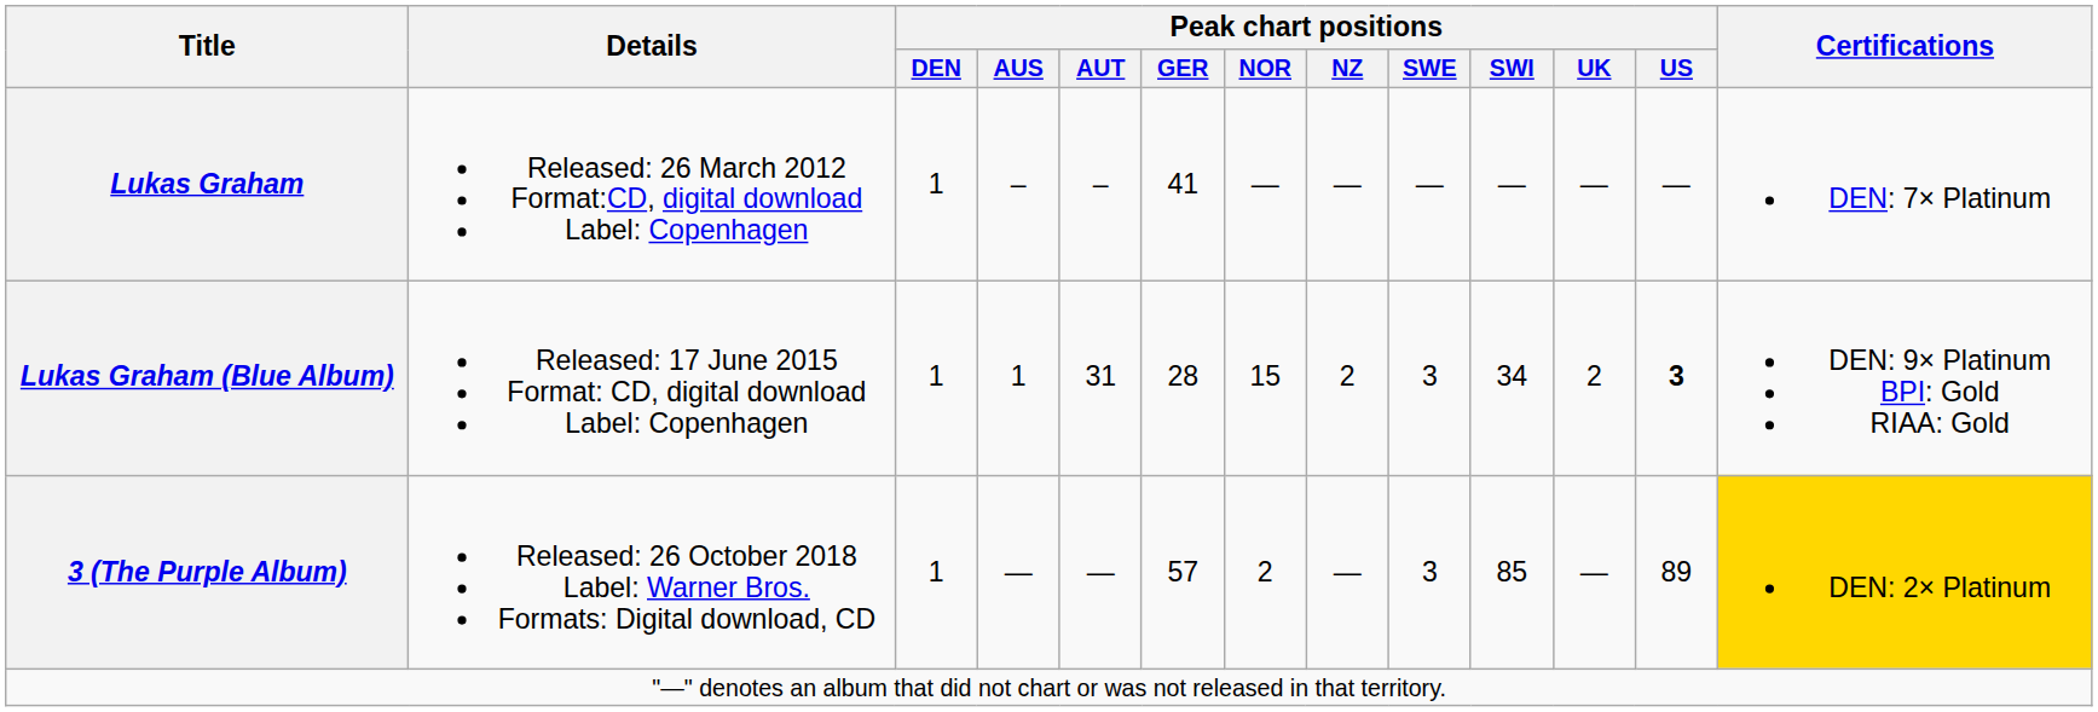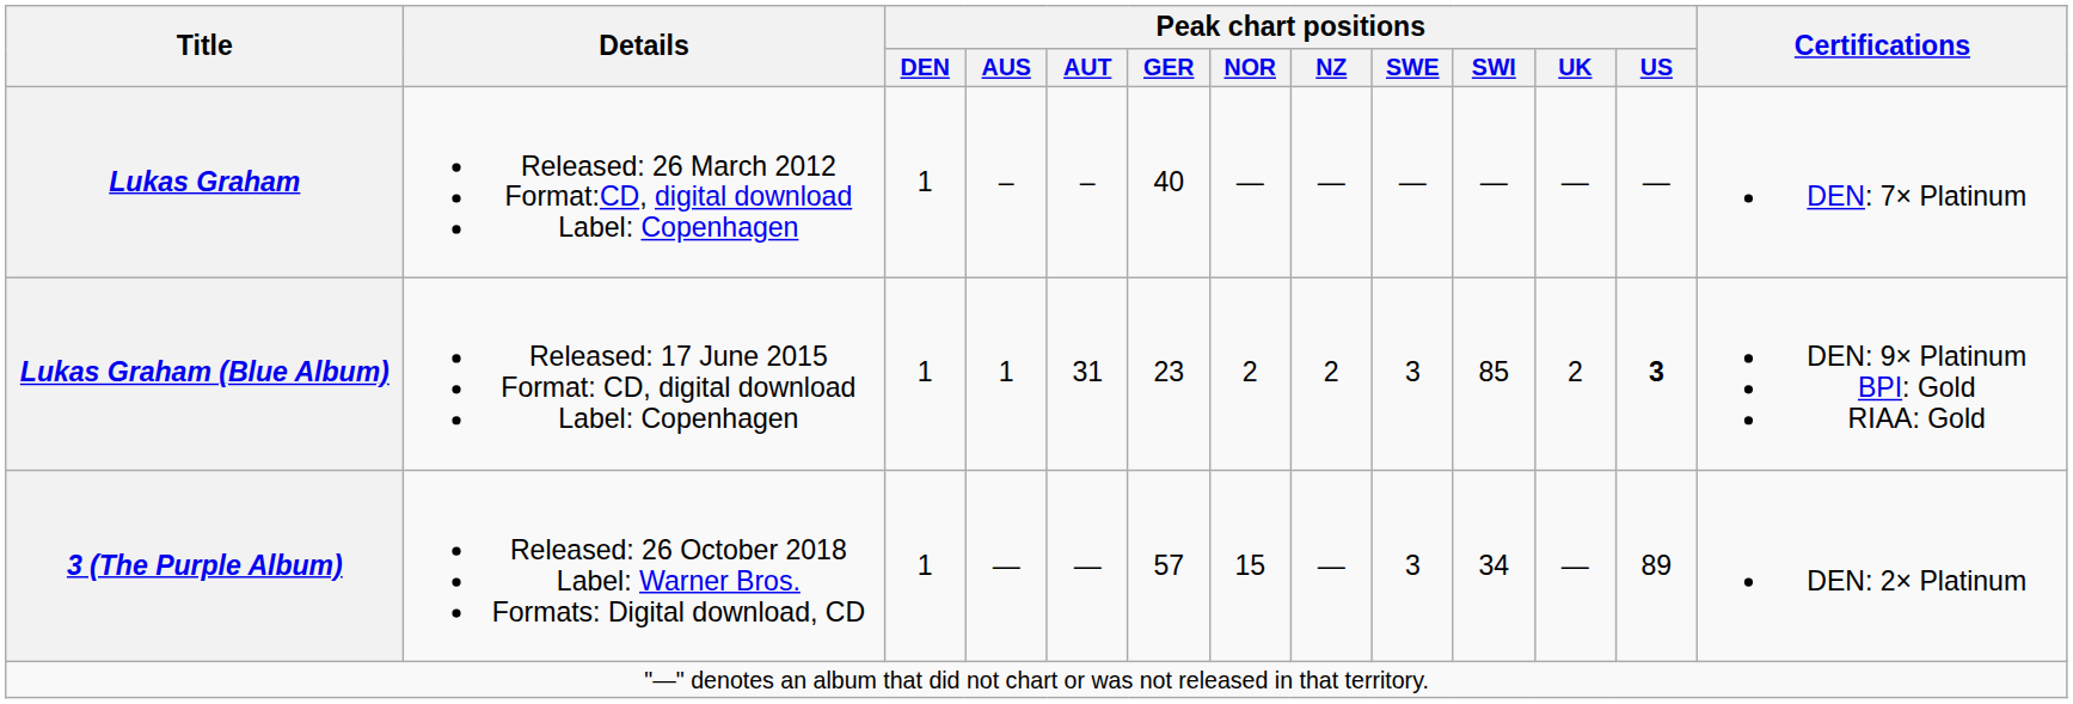Lukas Graham | Peak chart positions / GER: 41 -> 40
Lukas Graham (Blue Album) | Peak chart positions / GER: 28 -> 23
Lukas Graham (Blue Album) | Peak chart positions / NOR: 15 -> 2
Lukas Graham (Blue Album) | Peak chart positions / SWI: 34 -> 85
3 (The Purple Album) | Peak chart positions / NOR: 2 -> 15
3 (The Purple Album) | Peak chart positions / SWI: 85 -> 34
3 (The Purple Album) | Certifications: gold background -> no background
